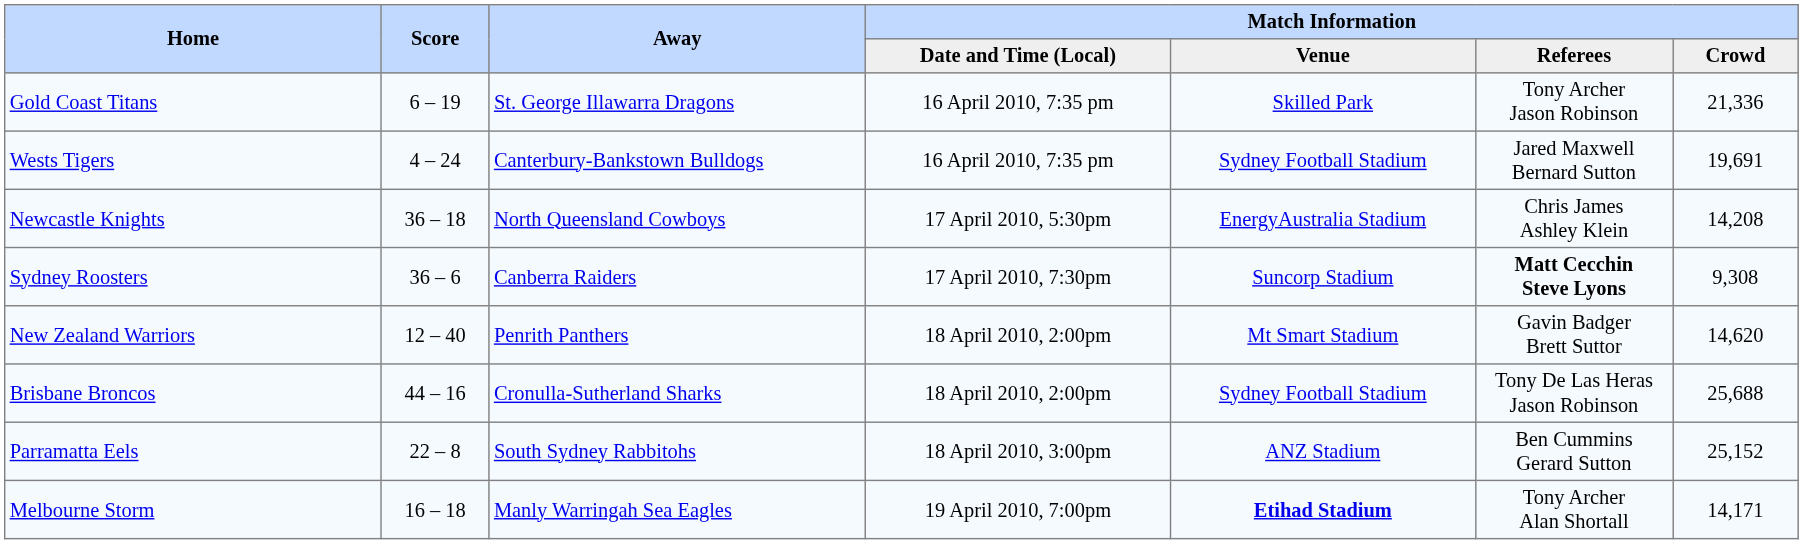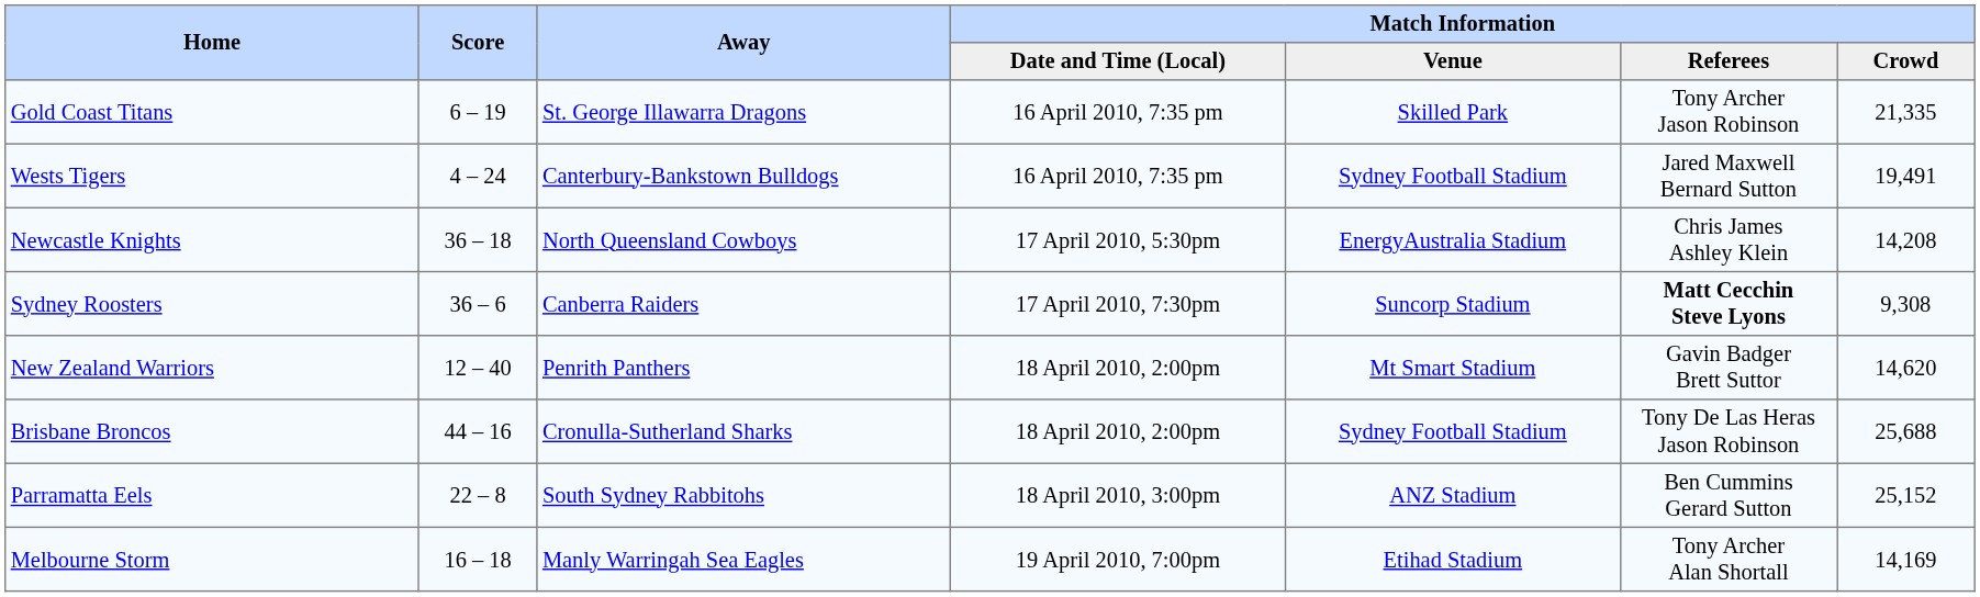Gold Coast Titans | Match Information / Crowd: 21,336 -> 21,335
Wests Tigers | Match Information / Crowd: 19,691 -> 19,491
Melbourne Storm | Match Information / Venue: bold -> normal
Melbourne Storm | Match Information / Crowd: 14,171 -> 14,169
